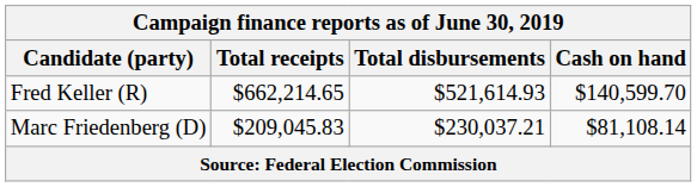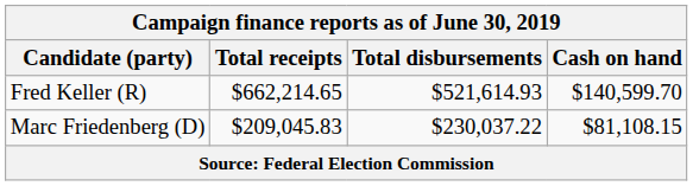Marc Friedenberg (D) | Total disbursements: $230,037.21 -> $230,037.22
Marc Friedenberg (D) | Cash on hand: $81,108.14 -> $81,108.15
